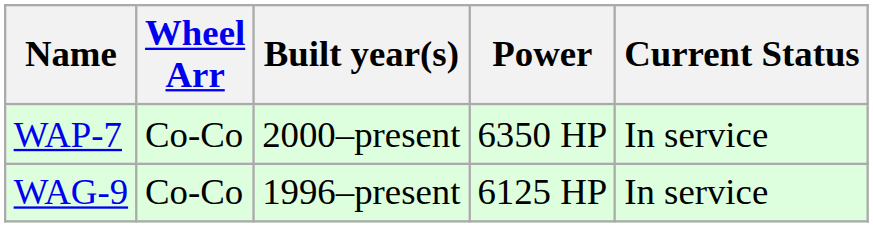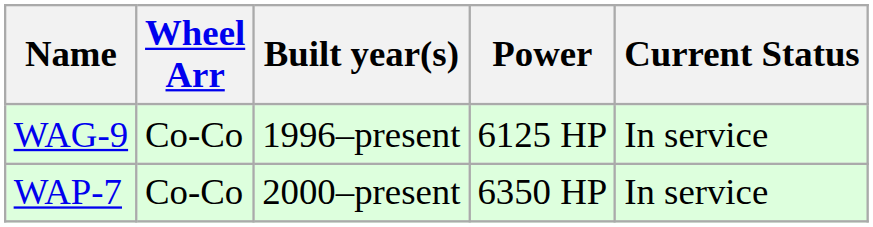rows swapped: WAP-7 <-> WAG-9
